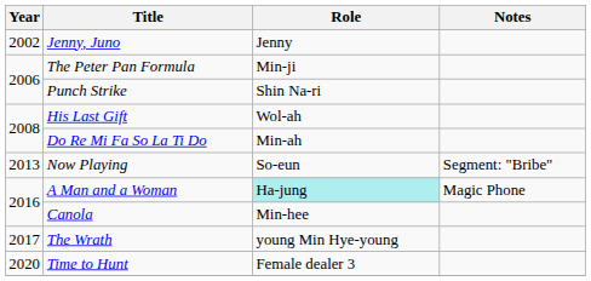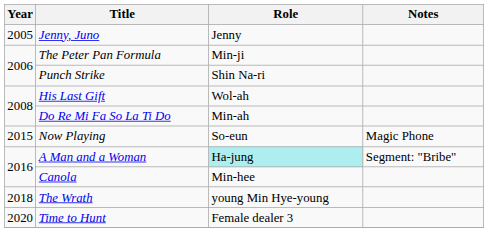Jenny, Juno | Year: 2002 -> 2005
Now Playing | Year: 2013 -> 2015
Now Playing | Notes: Segment: "Bribe" -> Magic Phone
A Man and a Woman | Notes: Magic Phone -> Segment: "Bribe"
The Wrath | Year: 2017 -> 2018
